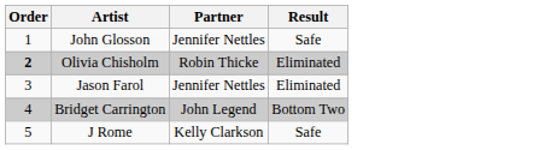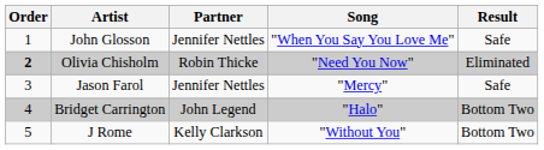+ column: Song | "When You Say You Love Me" | "Need You Now" | "Mercy" | "Halo" | "Without You"
Jason Farol | Result: Eliminated -> Safe
J Rome | Result: Safe -> Bottom Two
